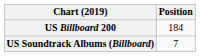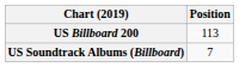US Billboard 200 | Position: 184 -> 113
